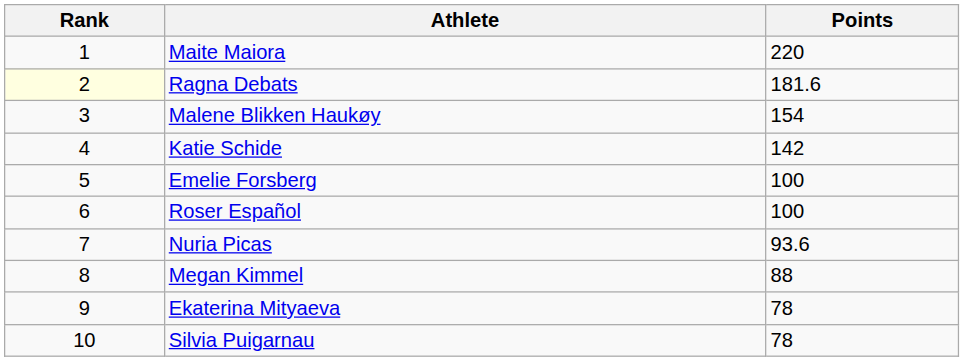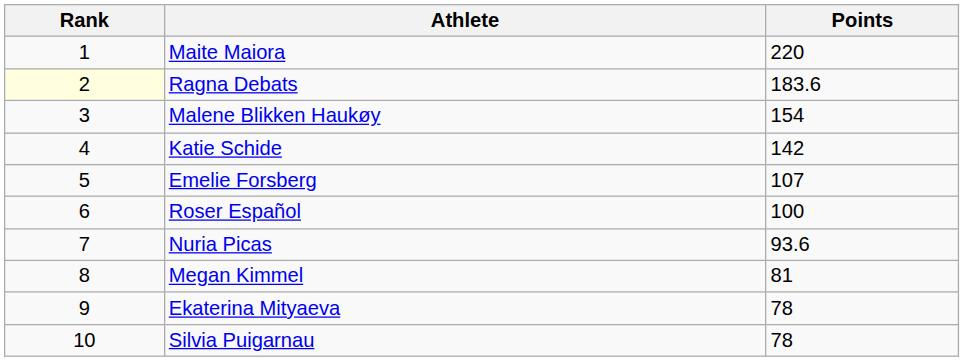Ragna Debats | Points: 181.6 -> 183.6
Emelie Forsberg | Points: 100 -> 107
Megan Kimmel | Points: 88 -> 81
